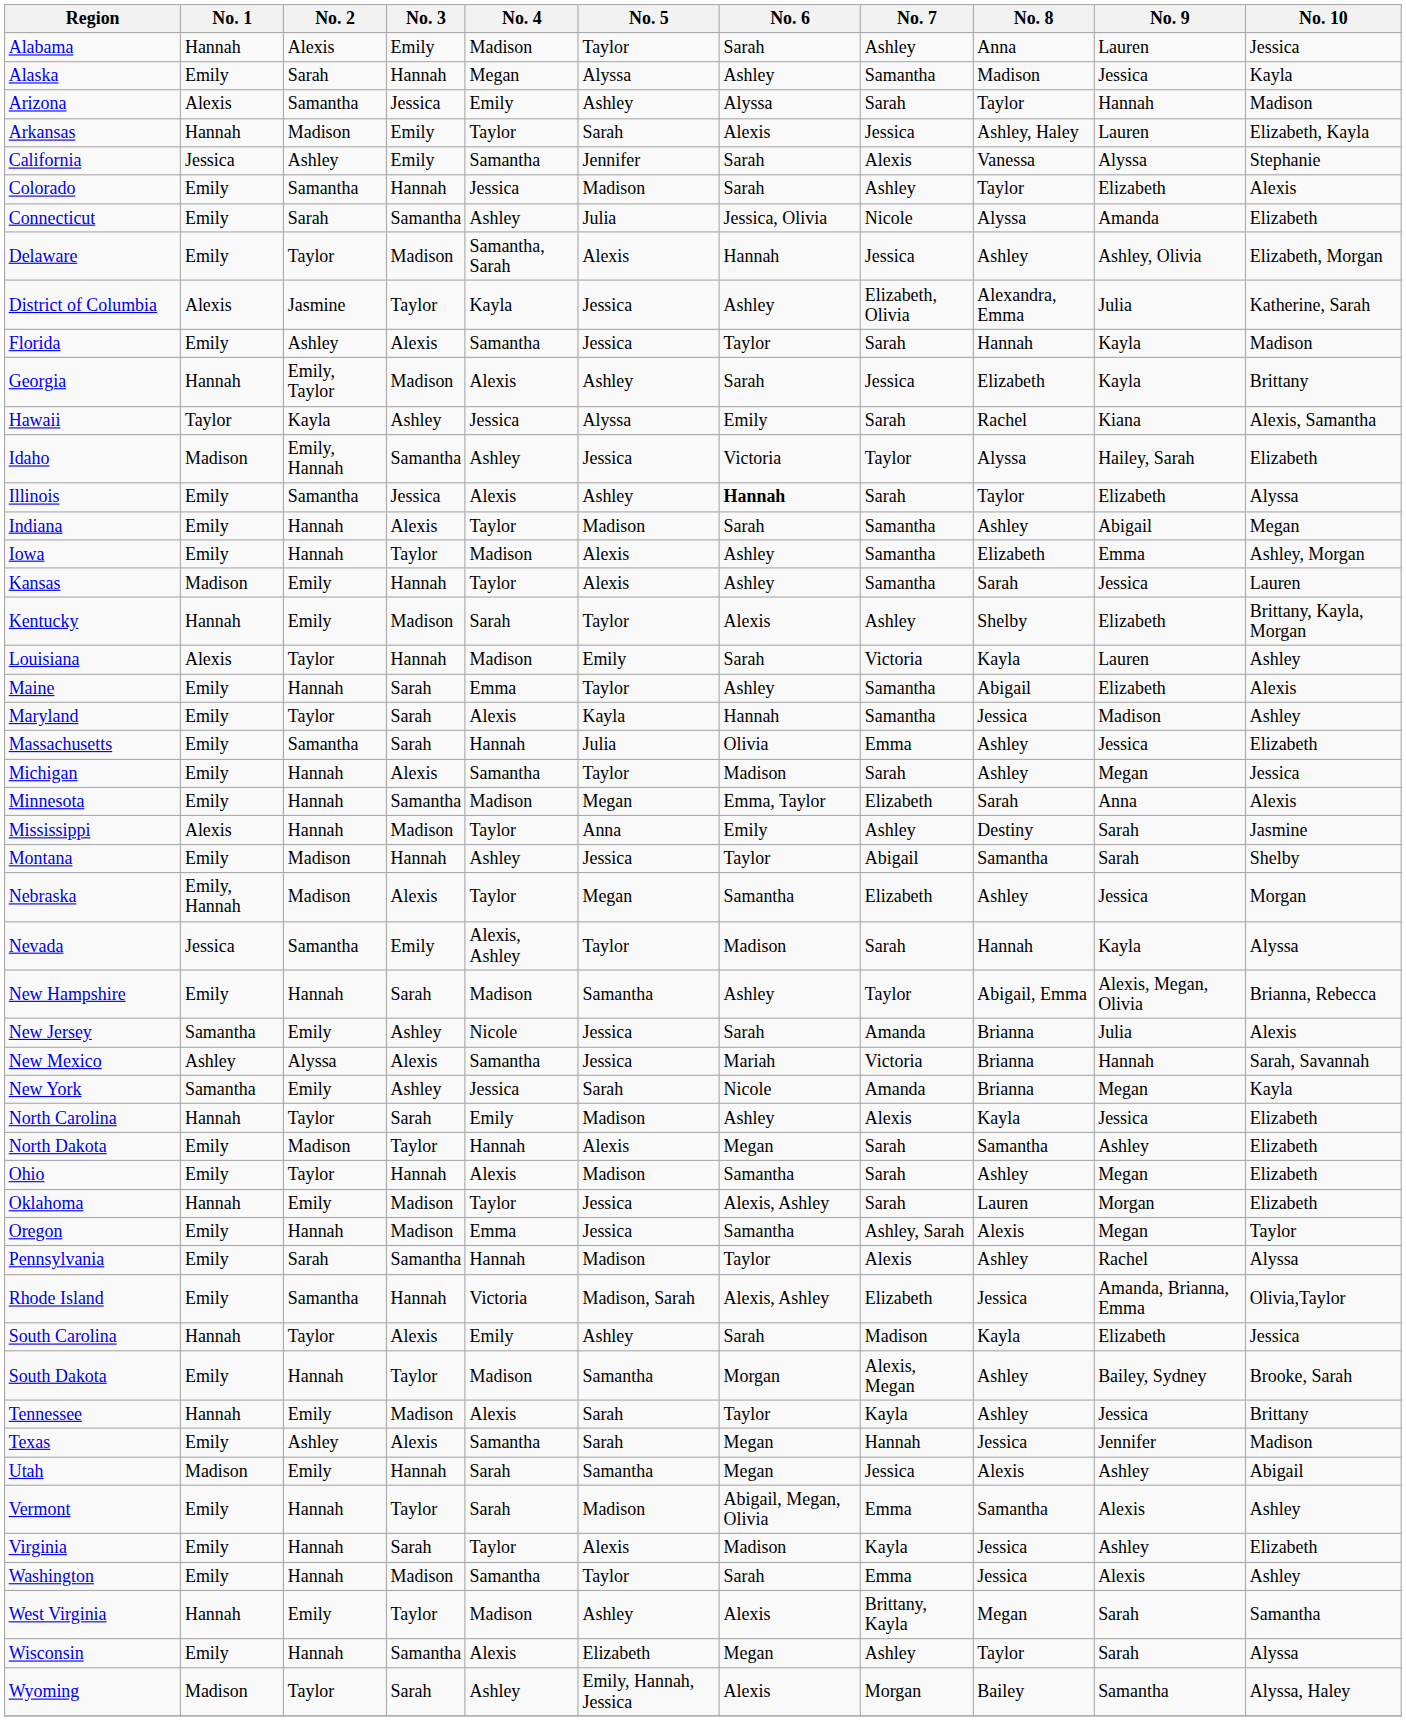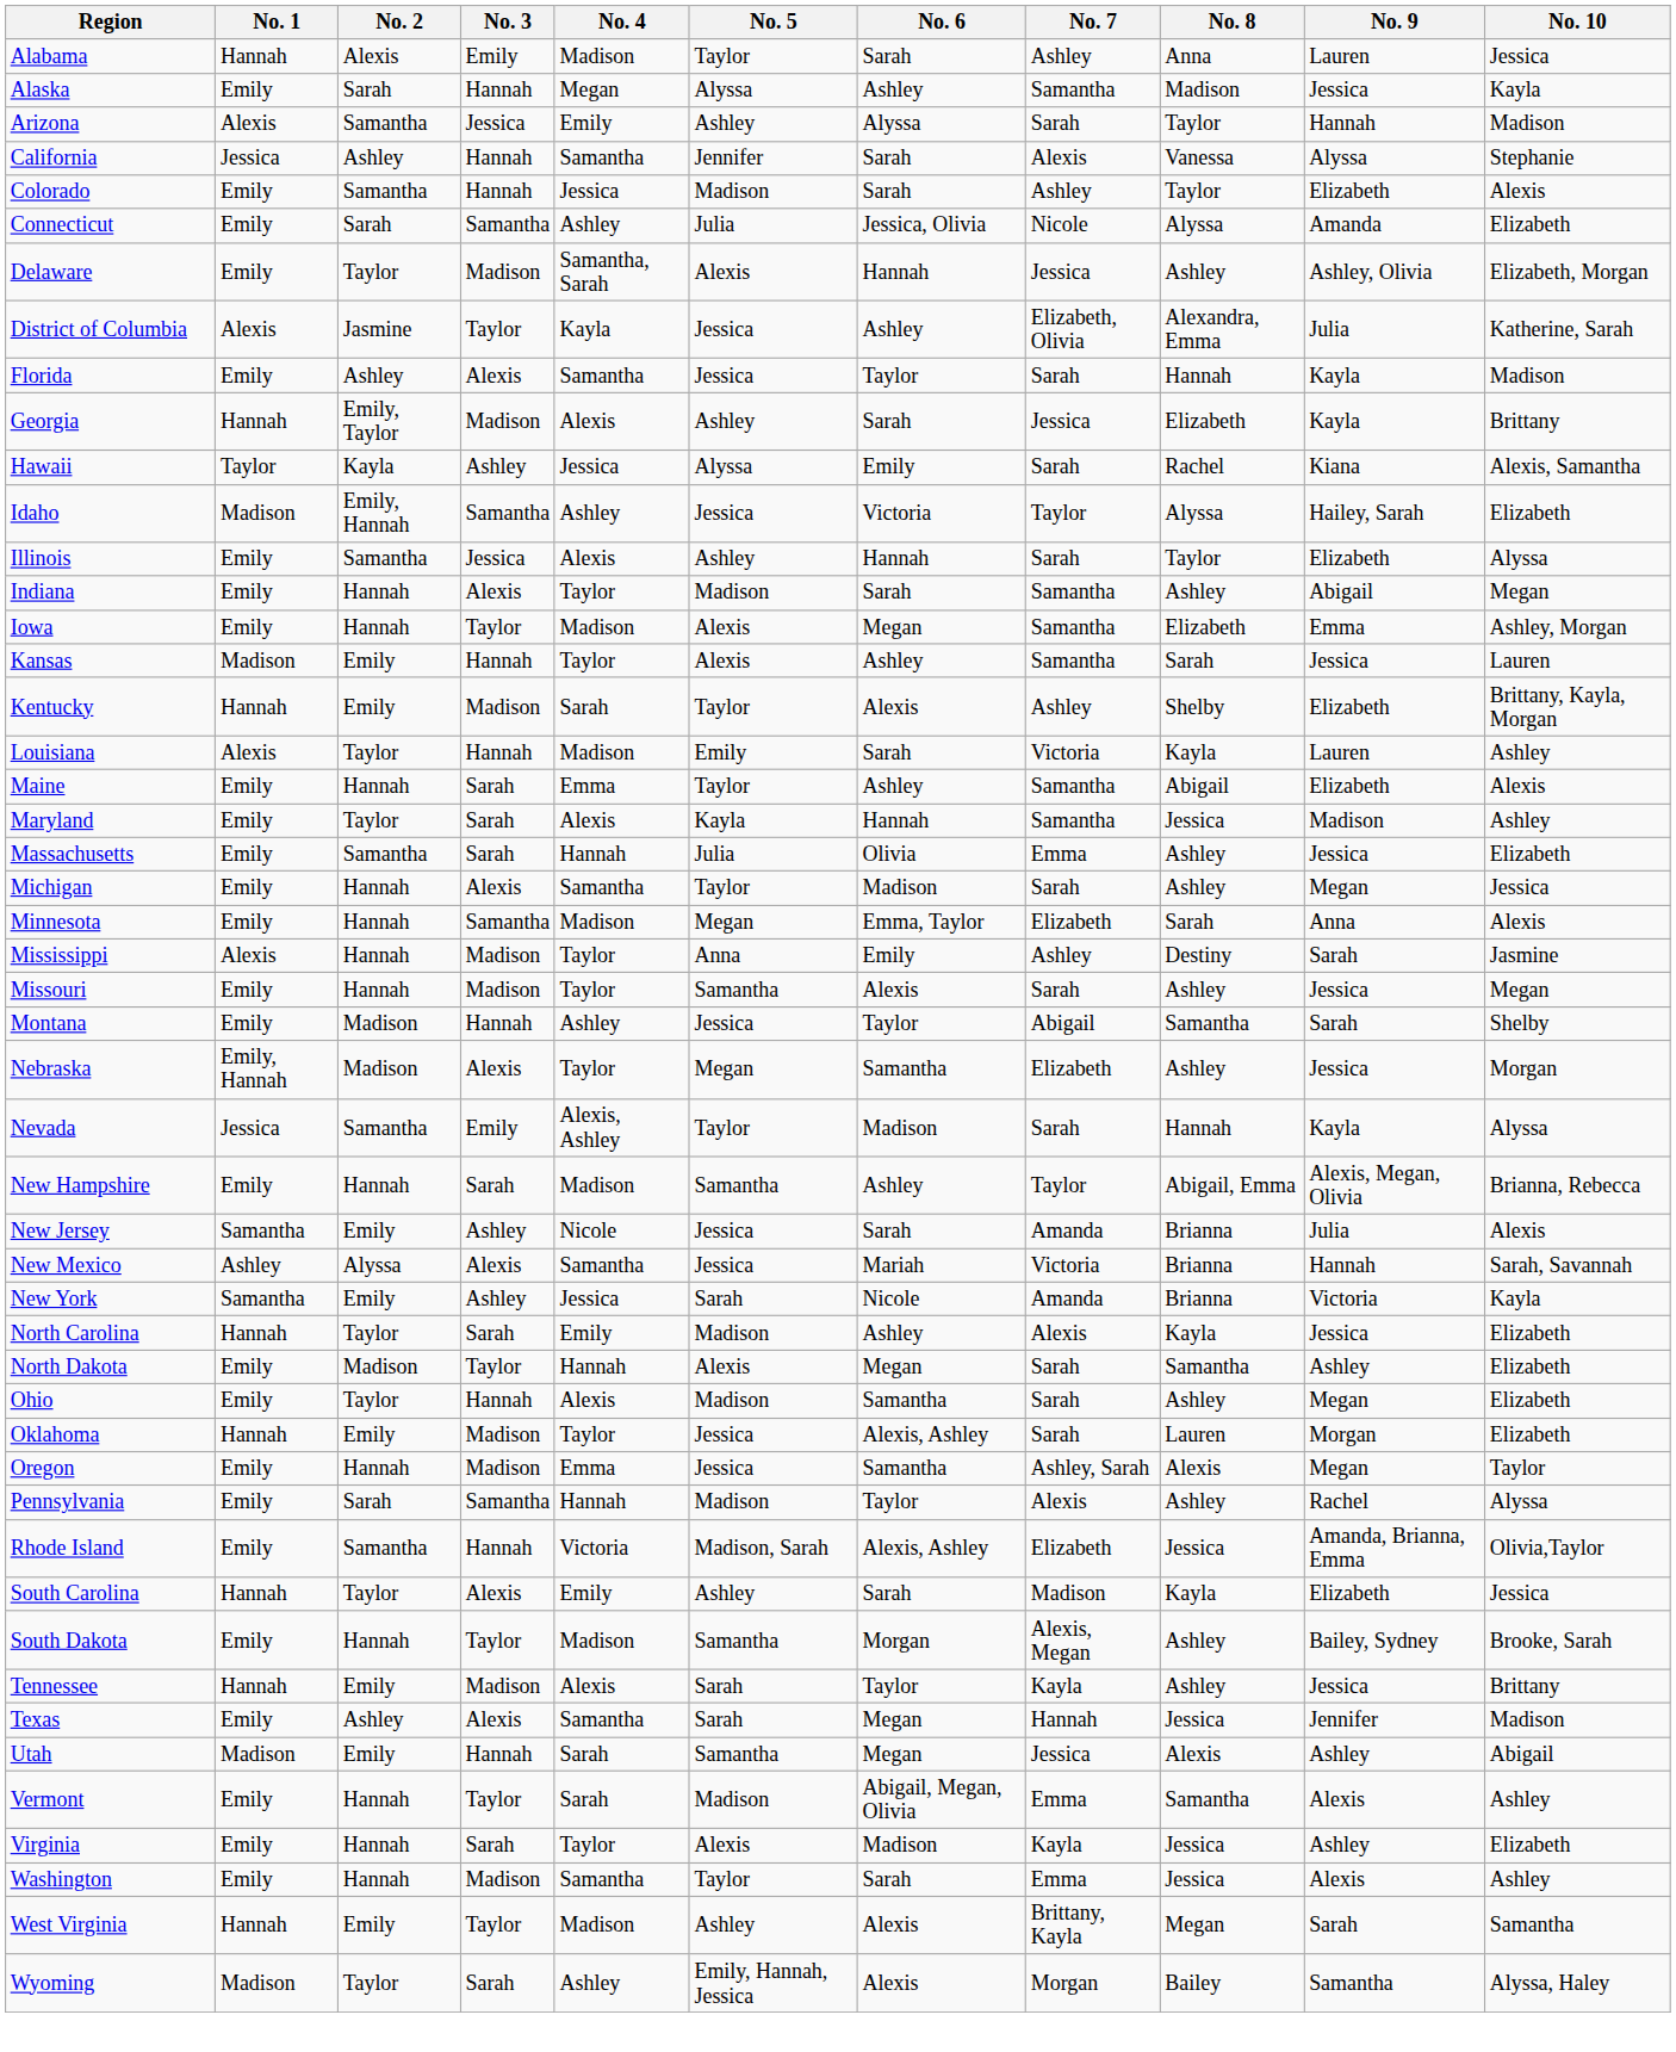- row: Arkansas | Hannah | Madison | Emily | Taylor | Sarah | Alexis | Jessica | Ashley, Haley | Lauren | Elizabeth, Kayla
California | No. 3: Emily -> Hannah
Illinois | No. 6: bold -> normal
Iowa | No. 6: Ashley -> Megan
+ row: Missouri | Emily | Hannah | Madison | Taylor | Samantha | Alexis | Sarah | Ashley | Jessica | Megan
New York | No. 9: Megan -> Victoria
- row: Wisconsin | Emily | Hannah | Samantha | Alexis | Elizabeth | Megan | Ashley | Taylor | Sarah | Alyssa
